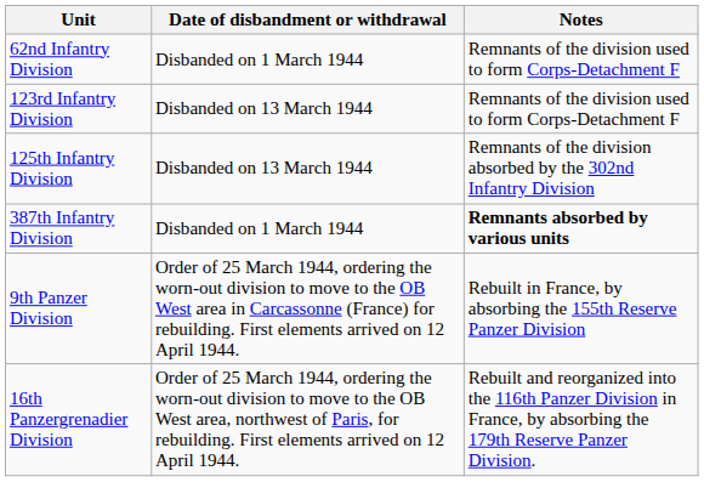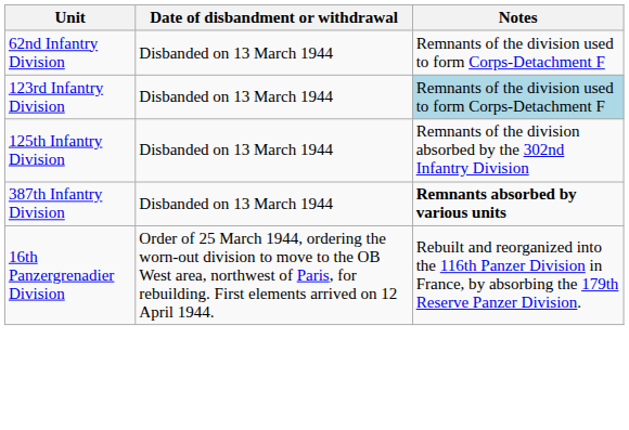62nd Infantry Division | Date of disbandment or withdrawal: Disbanded on 1 March 1944 -> Disbanded on 13 March 1944
123rd Infantry Division | Notes: no background -> lightblue background
387th Infantry Division | Date of disbandment or withdrawal: Disbanded on 1 March 1944 -> Disbanded on 13 March 1944
- row: 9th Panzer Division | Order of 25 March 1944, ordering the worn-out division to move to the OB West area in Carcassonne (France) for rebuilding. First elements arrived on 12 April 1944. | Rebuilt in France, by absorbing the 155th Reserve Panzer Division
